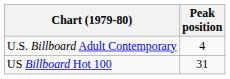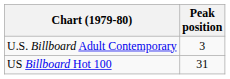U.S. Billboard Adult Contemporary | Peak position: 4 -> 3
